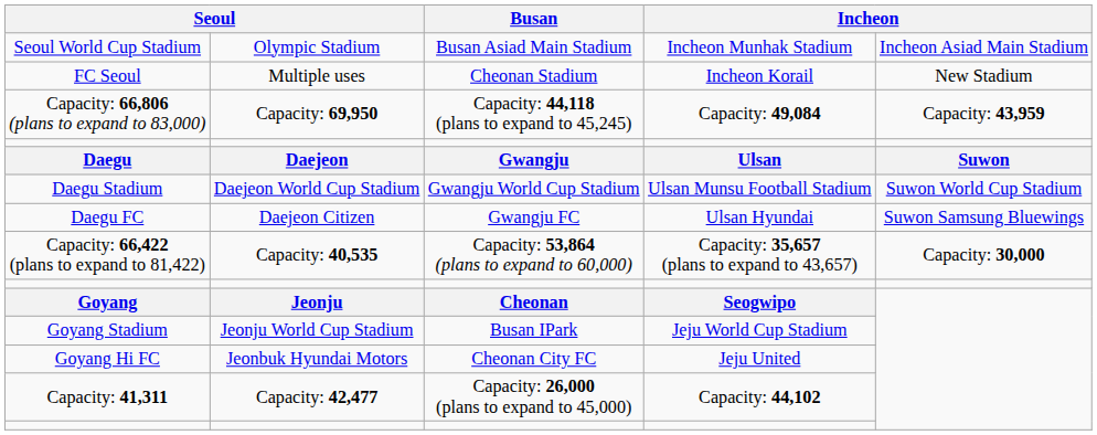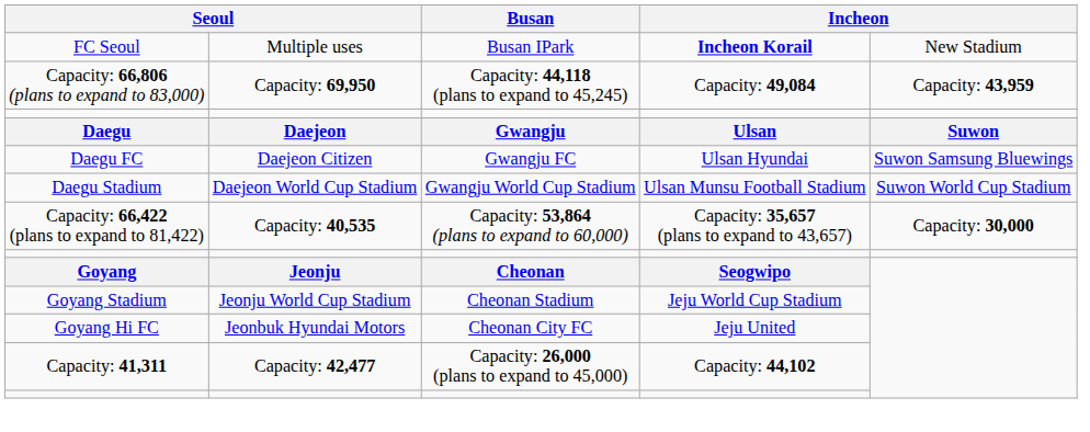- row: Seoul World Cup Stadium | Olympic Stadium | Busan Asiad Main Stadium | Incheon Munhak Stadium | Incheon Asiad Main Stadium
FC Seoul | Busan: Cheonan Stadium -> Busan IPark
FC Seoul | column 4: normal -> bold
rows swapped: Daegu Stadium <-> Daegu FC
Goyang Stadium | Busan: Busan IPark -> Cheonan Stadium
